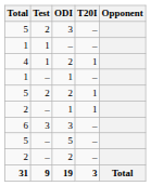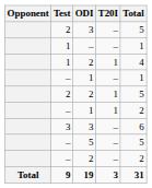columns swapped: Opponent <-> Total
